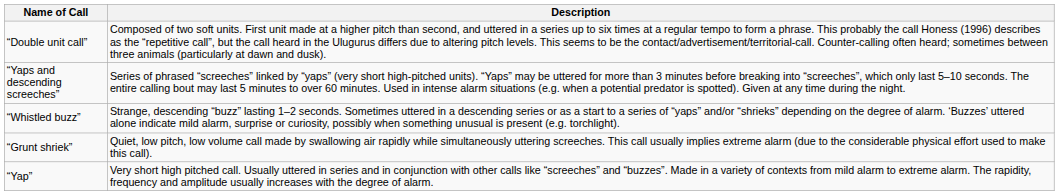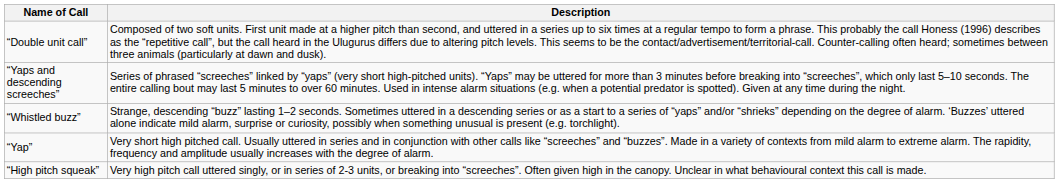- row: “Grunt shriek” | Quiet, low pitch, low volume call made by swallowing air rapidly while simultaneously uttering screeches. This call usually implies extreme alarm (due to the considerable physical effort used to make this call).
+ row: “High pitch squeak” | Very high pitch call uttered singly, or in series of 2-3 units, or breaking into “screeches”. Often given high in the canopy. Unclear in what behavioural context this call is made.
